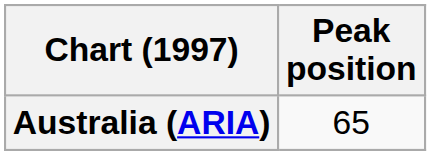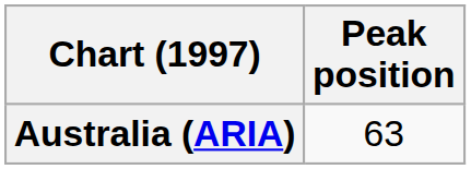Australia (ARIA) | Peak position: 65 -> 63
